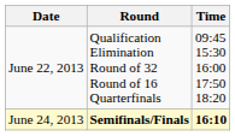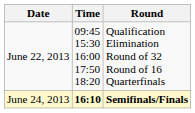columns swapped: Time <-> Round
